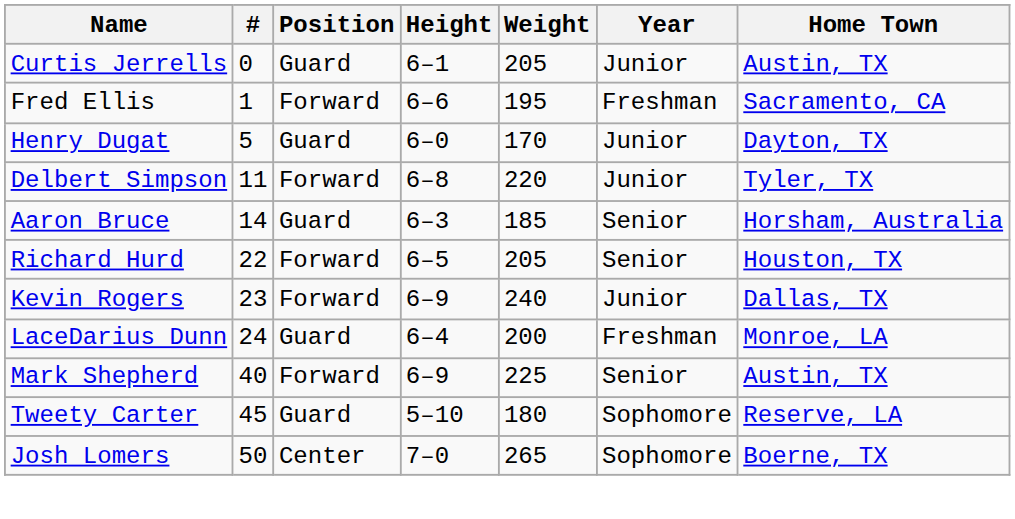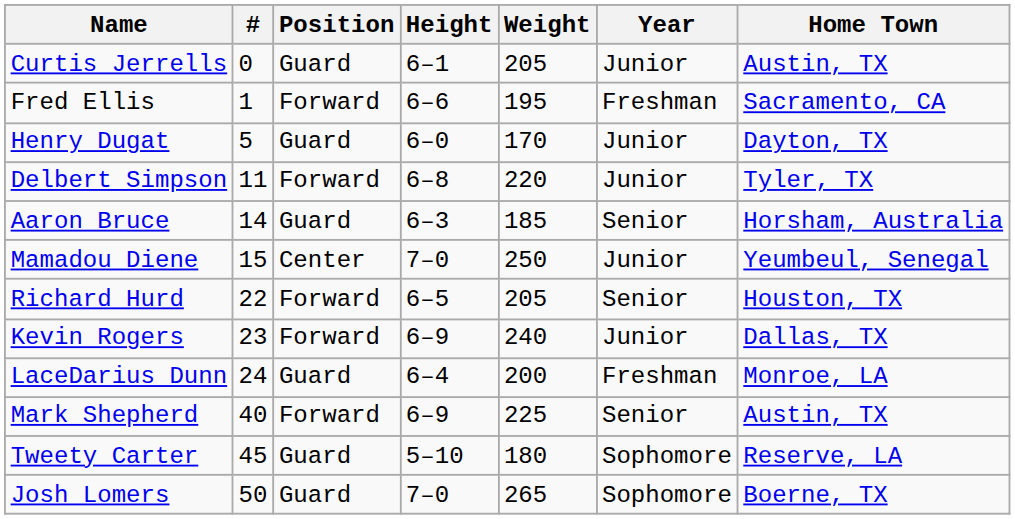+ row: Mamadou Diene | 15 | Center | 7–0 | 250 | Junior | Yeumbeul, Senegal
Josh Lomers | Position: Center -> Guard
